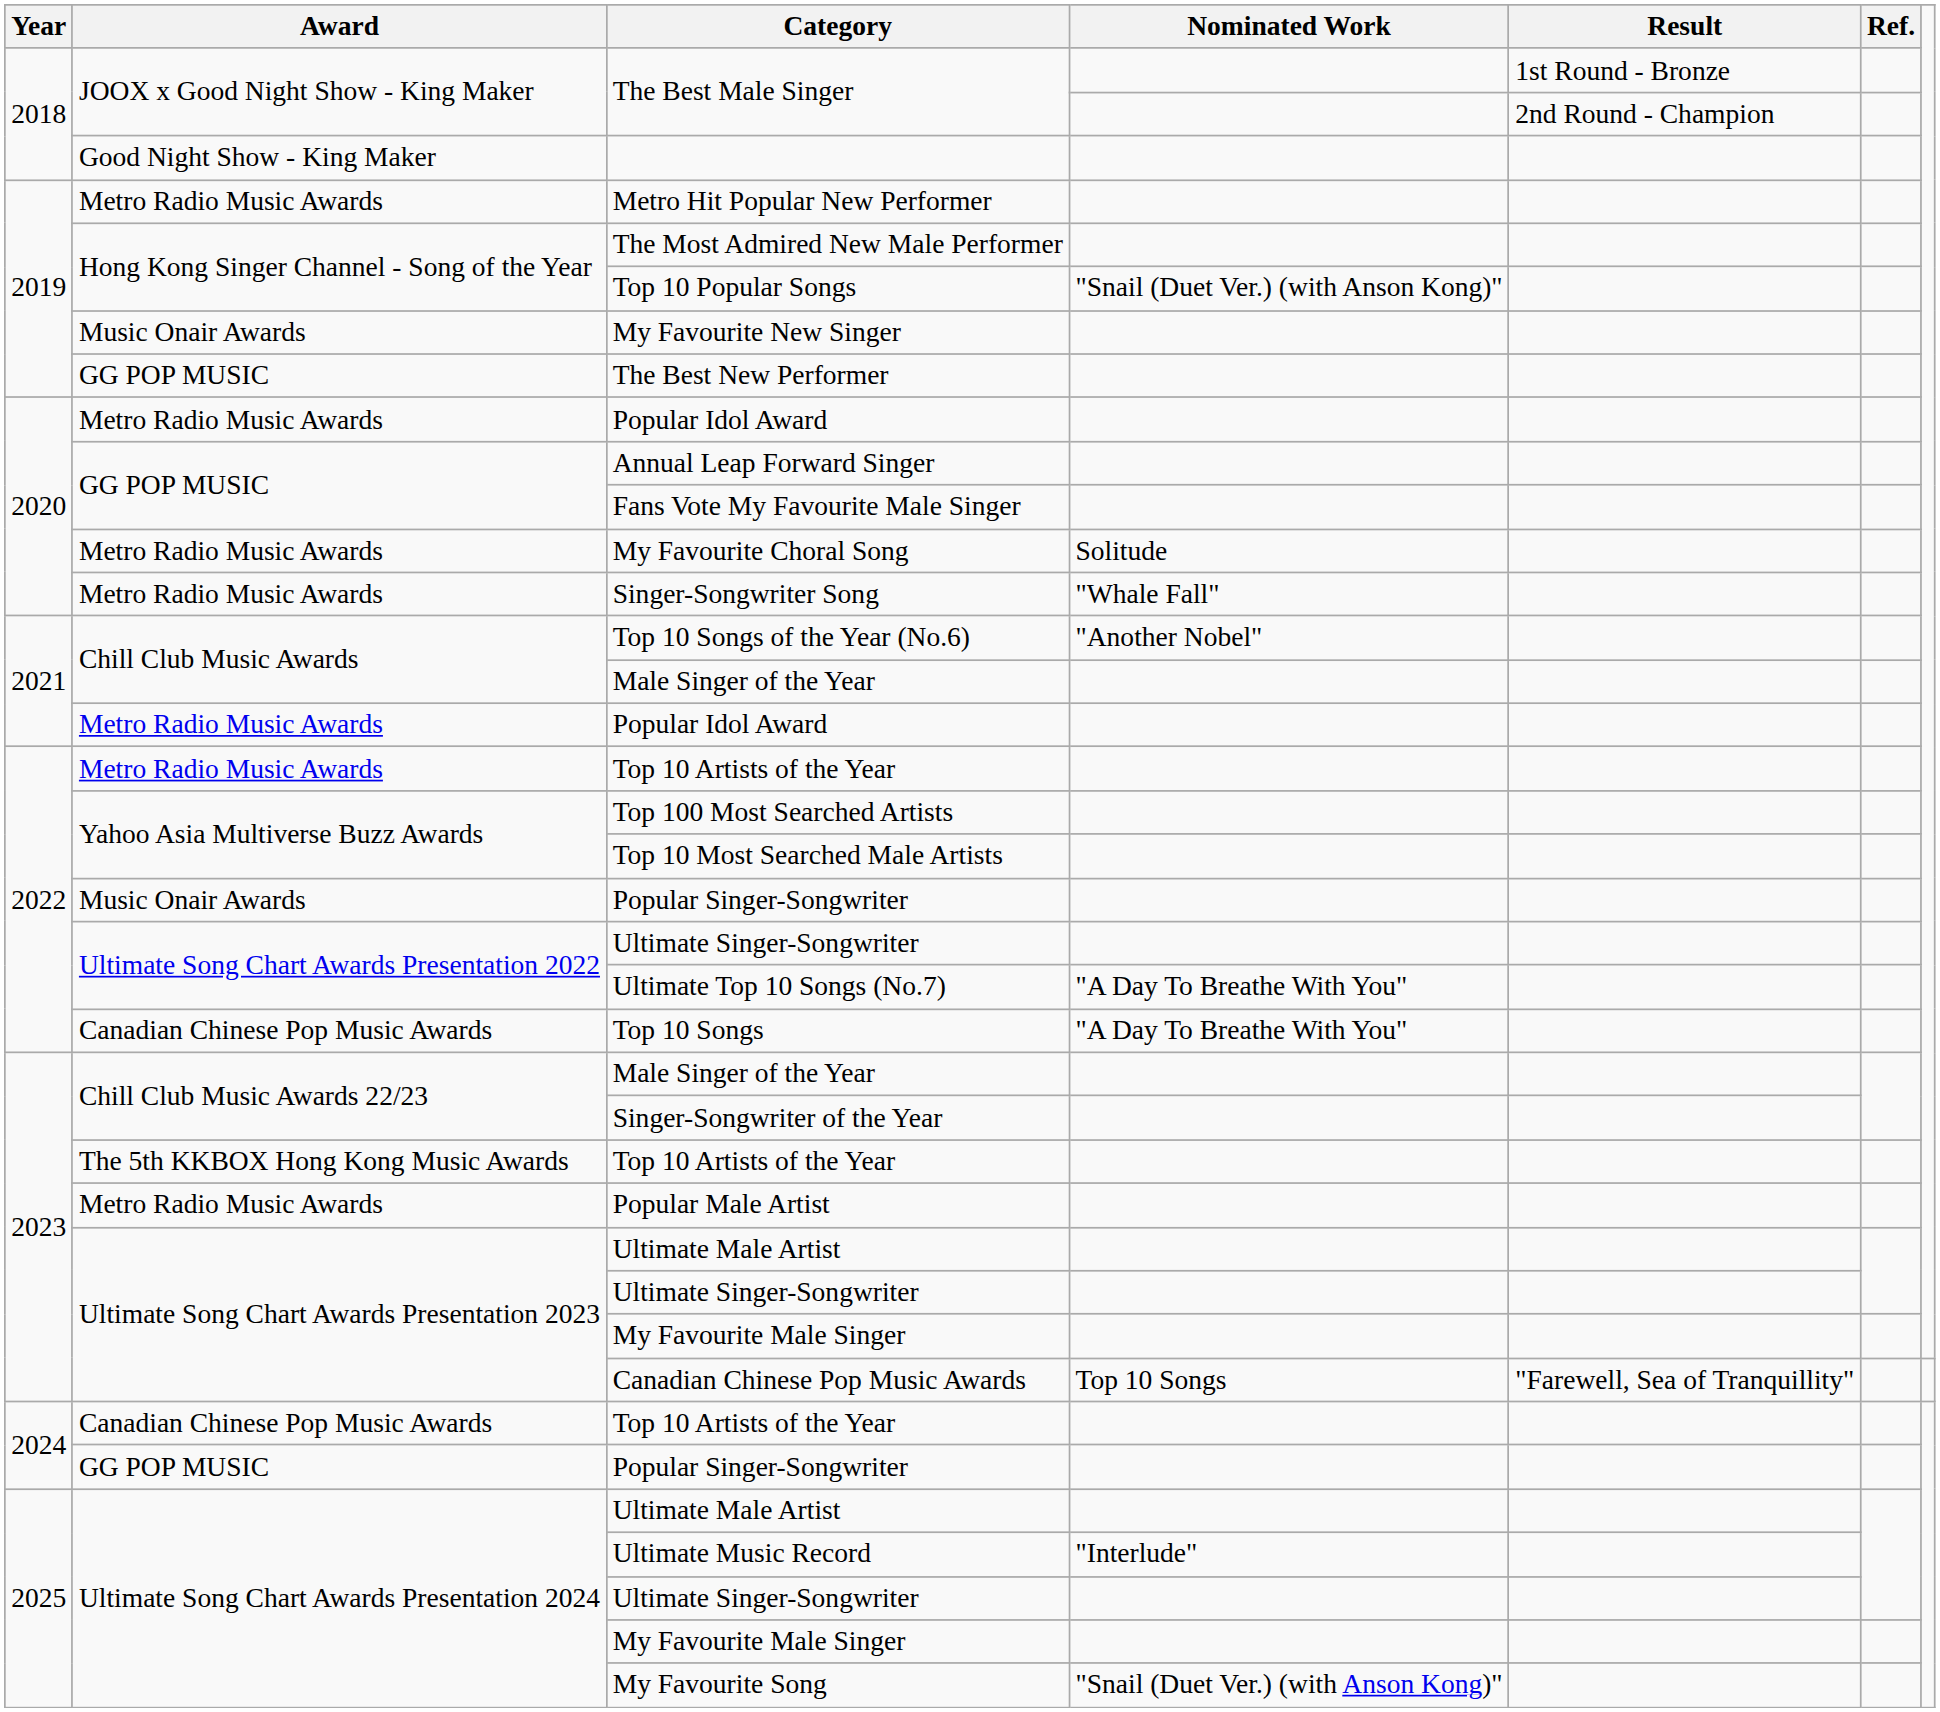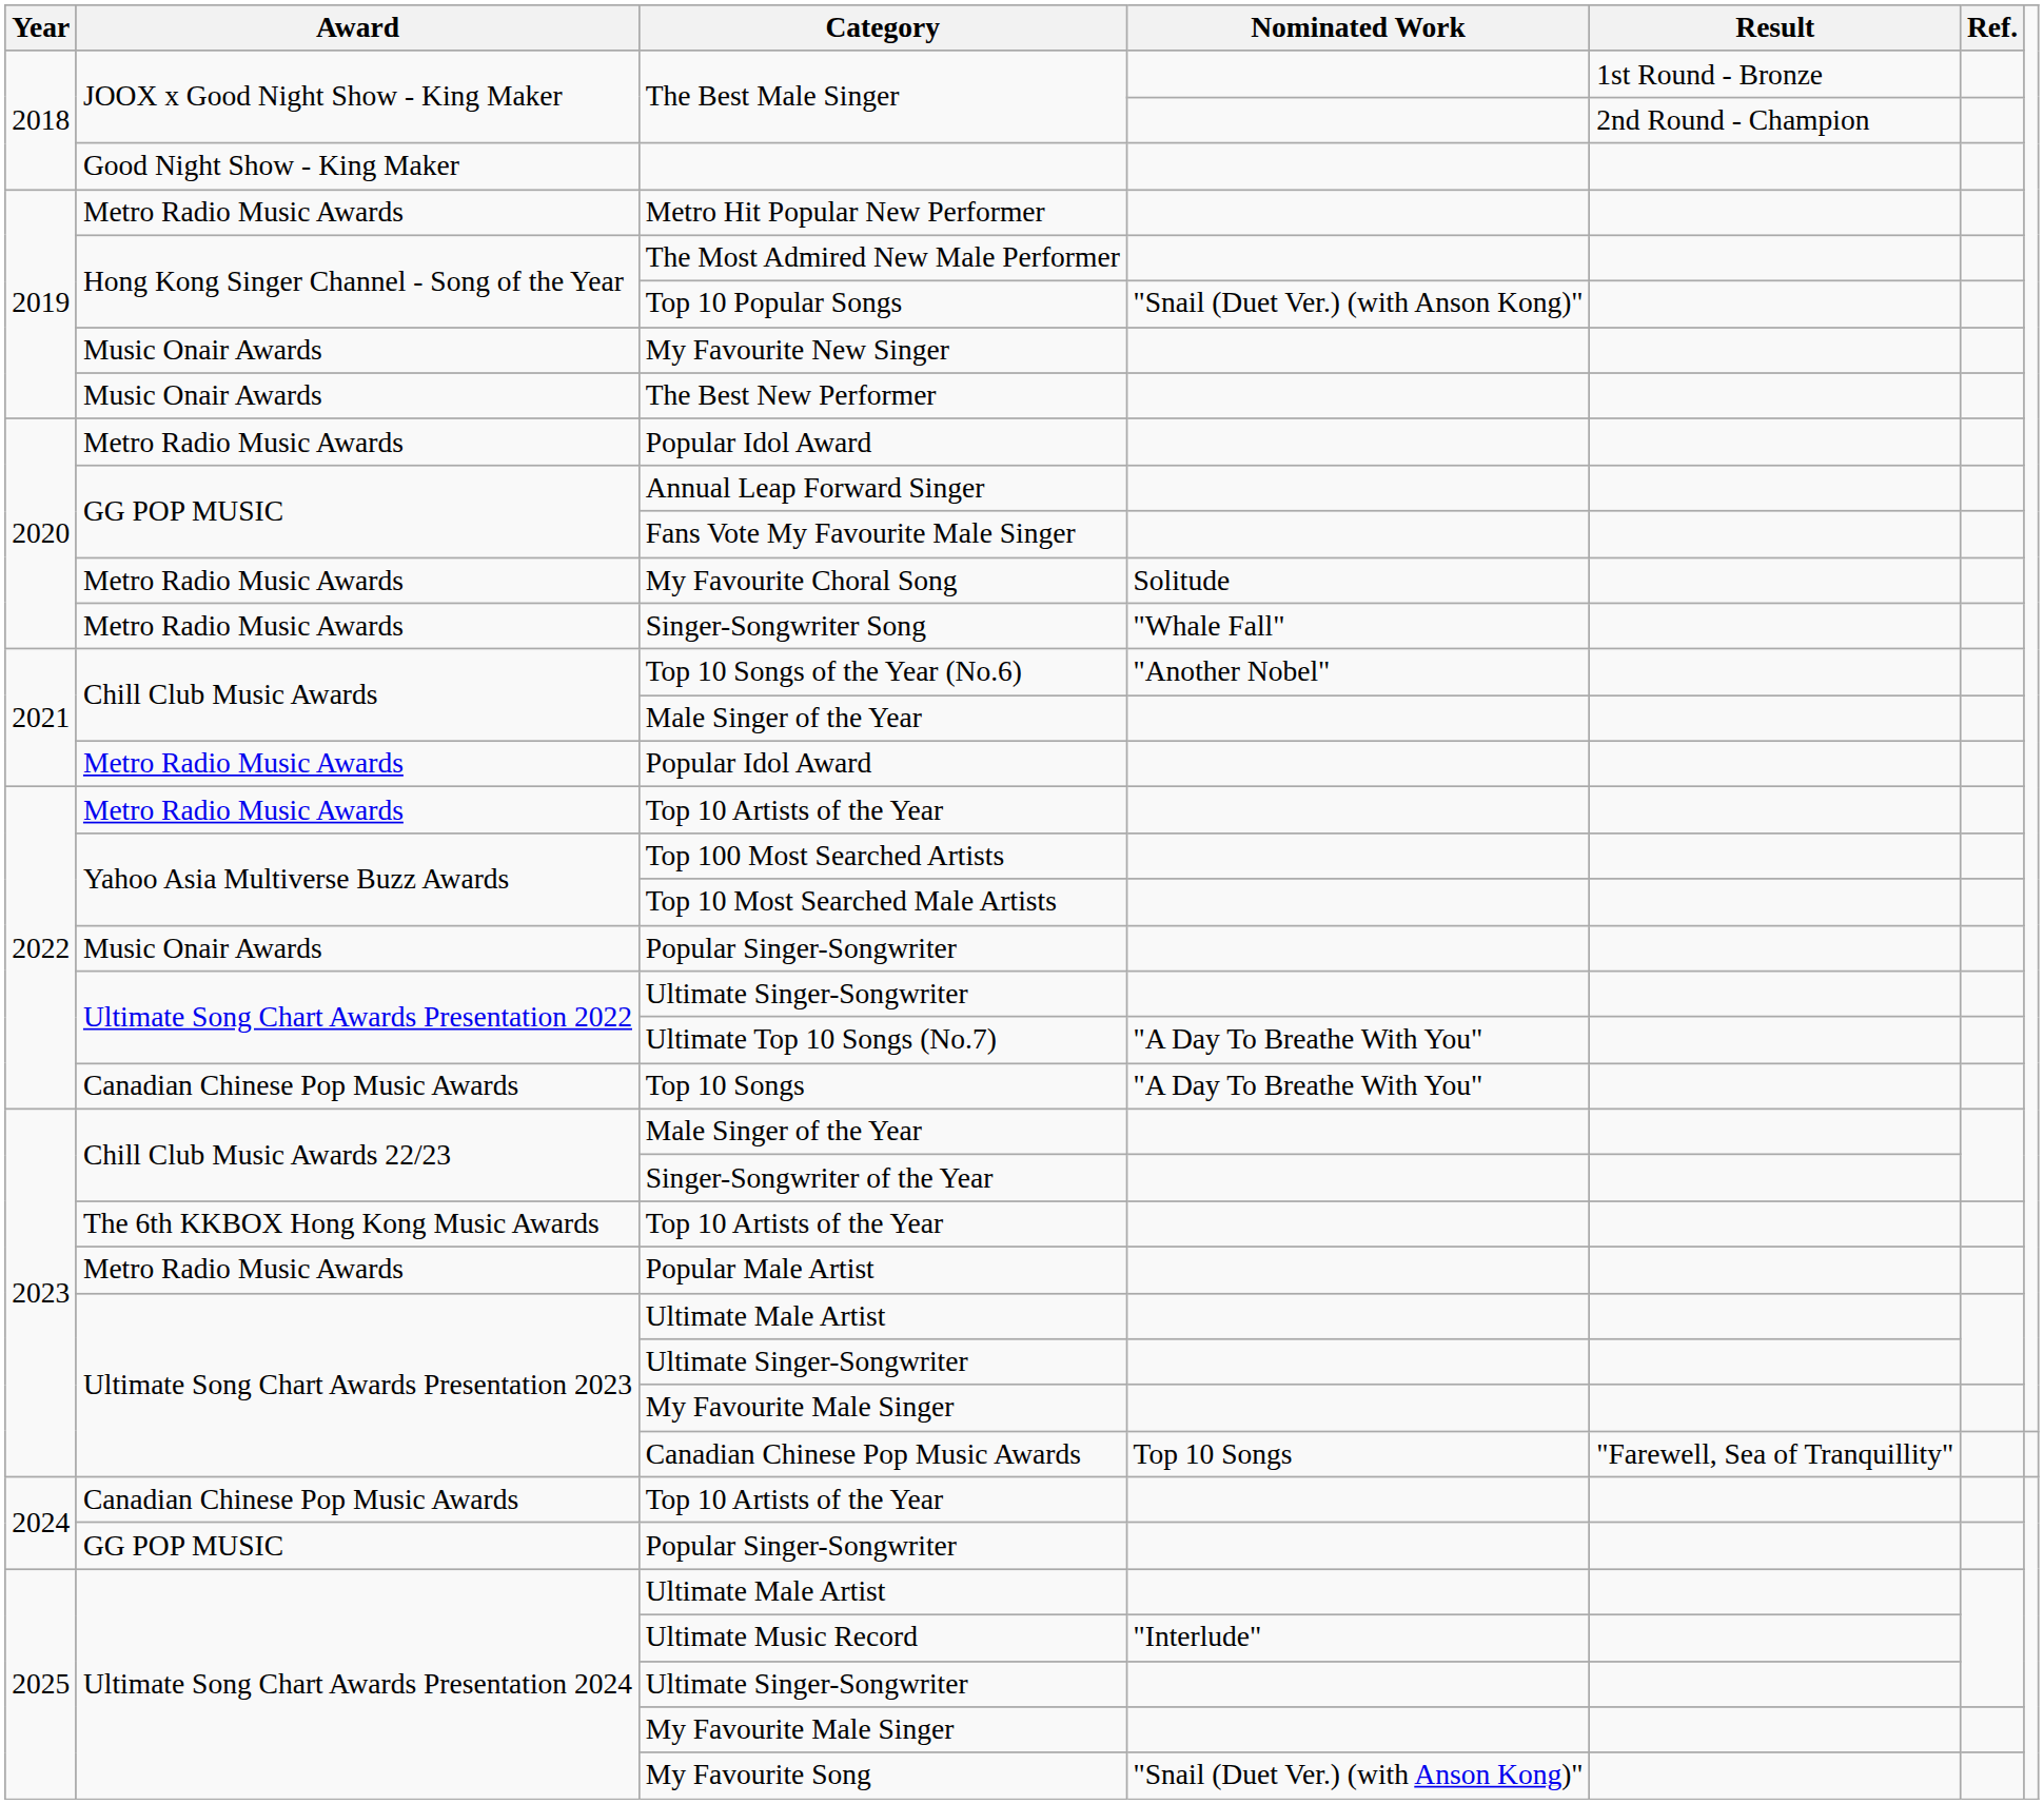The Best New Performer | Award: GG POP MUSIC -> Music Onair Awards
2023 / Top 10 Artists of the Year | Award: The 5th KKBOX Hong Kong Music Awards -> The 6th KKBOX Hong Kong Music Awards
